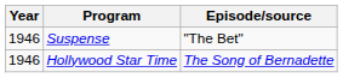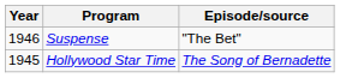Hollywood Star Time | Year: 1946 -> 1945
